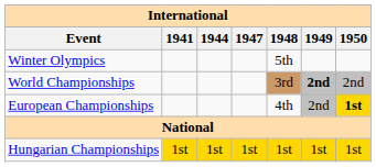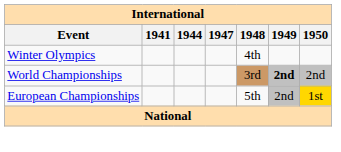Winter Olympics | 1948: 5th -> 4th
European Championships | 1948: 4th -> 5th
European Championships | 1950: bold -> normal
- row: Hungarian Championships | 1st | 1st | 1st | 1st | 1st | 1st
